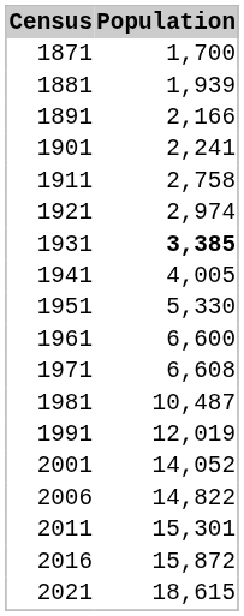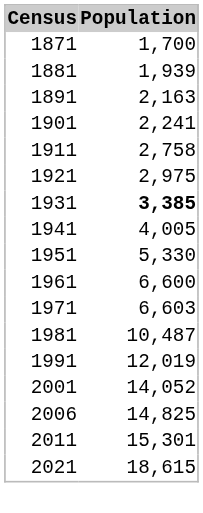1891 | Population: 2,166 -> 2,163
1921 | Population: 2,974 -> 2,975
1971 | Population: 6,608 -> 6,603
2006 | Population: 14,822 -> 14,825
- row: 2016 | 15,872
